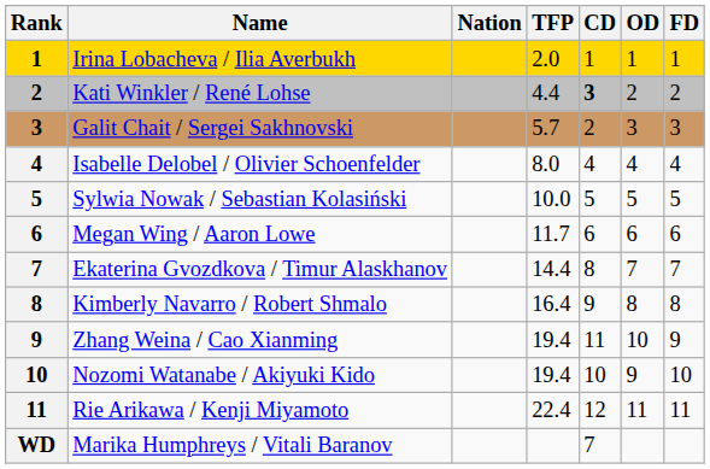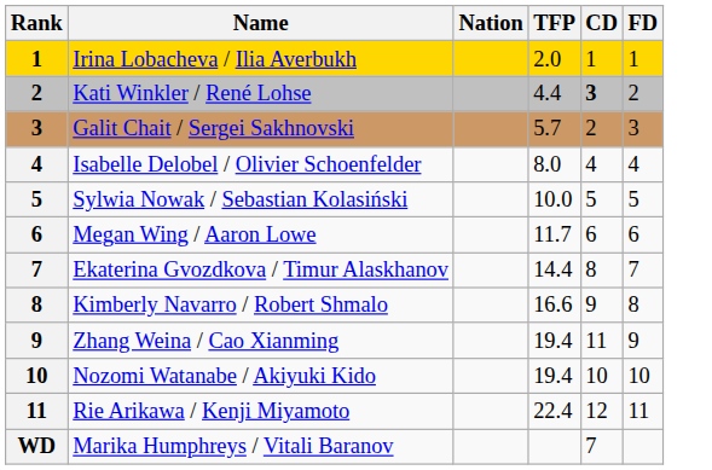- column: OD | 1 | 2 | 3 | 4 | 5 | 6 | 7 | 8 | 10 | 9 | 11
Kimberly Navarro / Robert Shmalo | TFP: 16.4 -> 16.6
